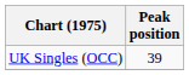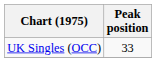UK Singles (OCC) | Peak position: 39 -> 33
